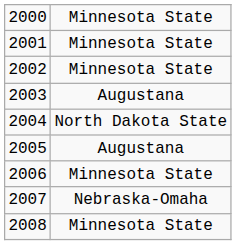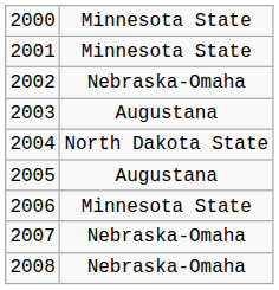2002 | column 2: Minnesota State -> Nebraska-Omaha
2008 | column 2: Minnesota State -> Nebraska-Omaha
